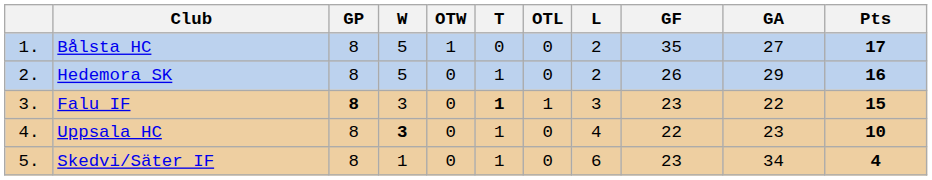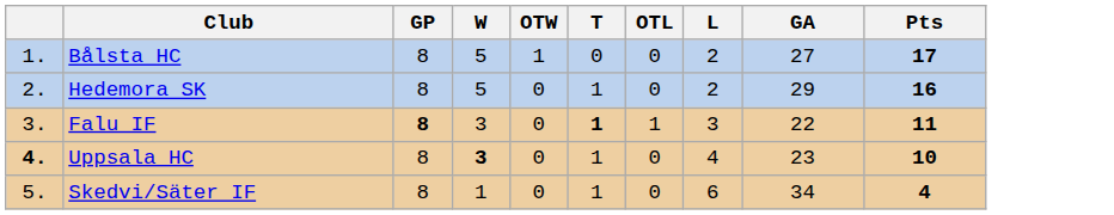- column: GF | 35 | 26 | 23 | 22 | 23
Falu IF | Pts: 15 -> 11
Uppsala HC | column 1: normal -> bold
